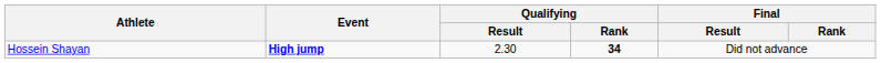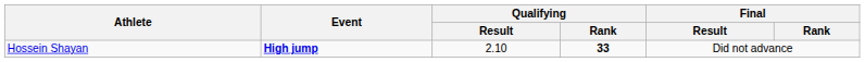Hossein Shayan | Qualifying / Result: 2.30 -> 2.10
Hossein Shayan | Qualifying / Rank: 34 -> 33
